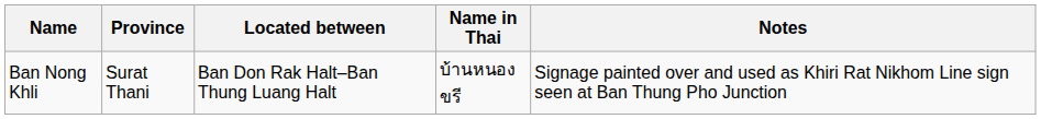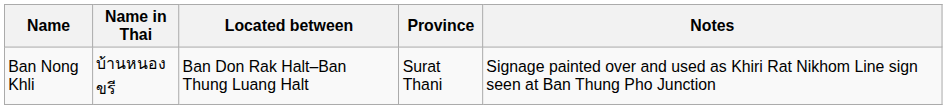columns swapped: Name in Thai <-> Province
